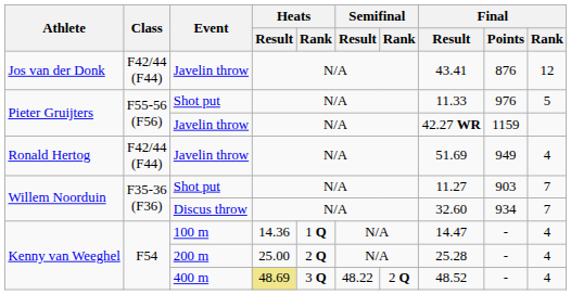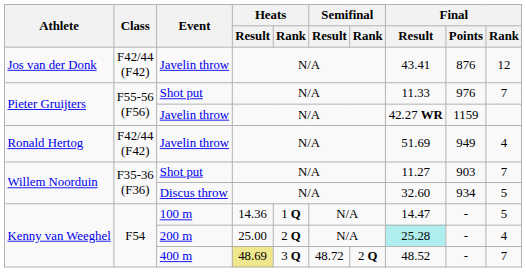Jos van der Donk / Javelin throw | Class: F42/44 (F44) -> F42/44 (F42)
Pieter Gruijters / Shot put | Final / Rank: 5 -> 7
Ronald Hertog / Javelin throw | Class: F42/44 (F44) -> F42/44 (F42)
Discus throw | Final / Rank: 7 -> 5
100 m | Final / Rank: 4 -> 5
200 m | Final / Result: no background -> paleturquoise background
400 m | Semifinal / Result: 48.22 -> 48.72
400 m | Final / Rank: 4 -> 7
